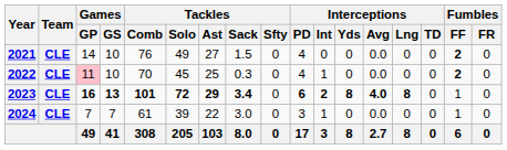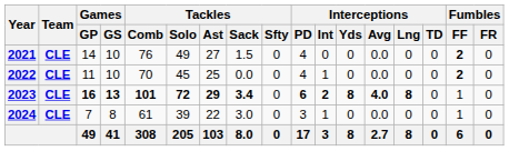2022 | Games / GP: pink background -> no background
2022 | Tackles / Sack: 0.3 -> 0.0
2024 | Games / GS: 7 -> 8
